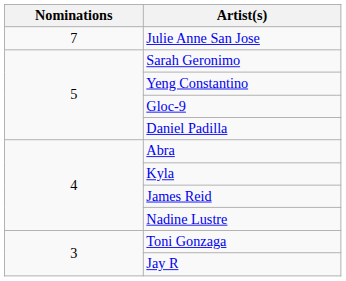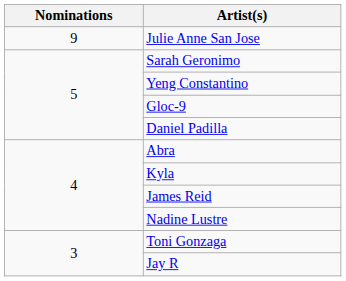Julie Anne San Jose | Nominations: 7 -> 9
